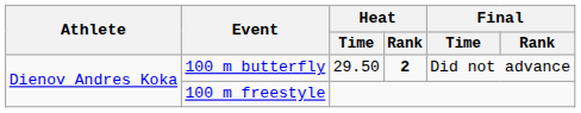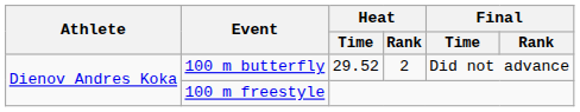100 m butterfly | Heat / Time: 29.50 -> 29.52
100 m butterfly | Heat / Rank: bold -> normal
